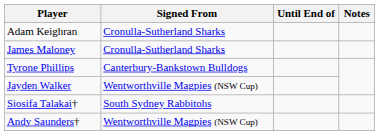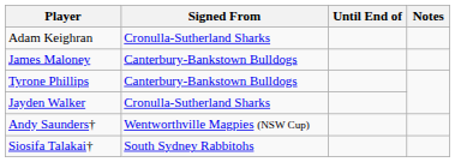James Maloney | Signed From: Cronulla-Sutherland Sharks -> Canterbury-Bankstown Bulldogs
Jayden Walker | Signed From: Wentworthville Magpies (NSW Cup) -> Cronulla-Sutherland Sharks
rows swapped: Andy Saunders† <-> Siosifa Talakai†
